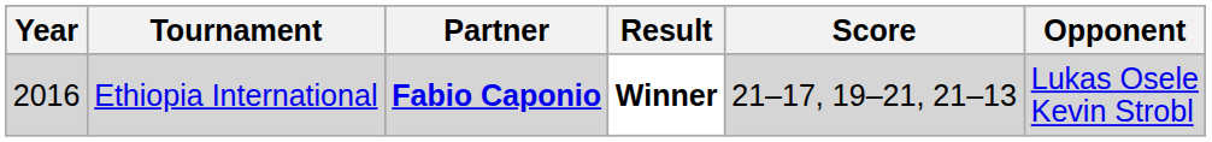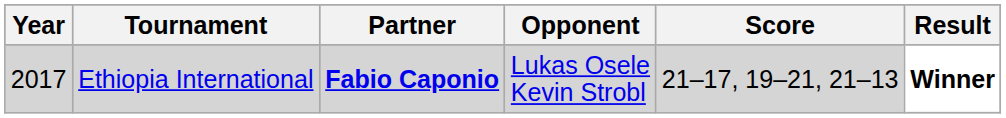columns swapped: Opponent <-> Result
Ethiopia International | Year: 2016 -> 2017
